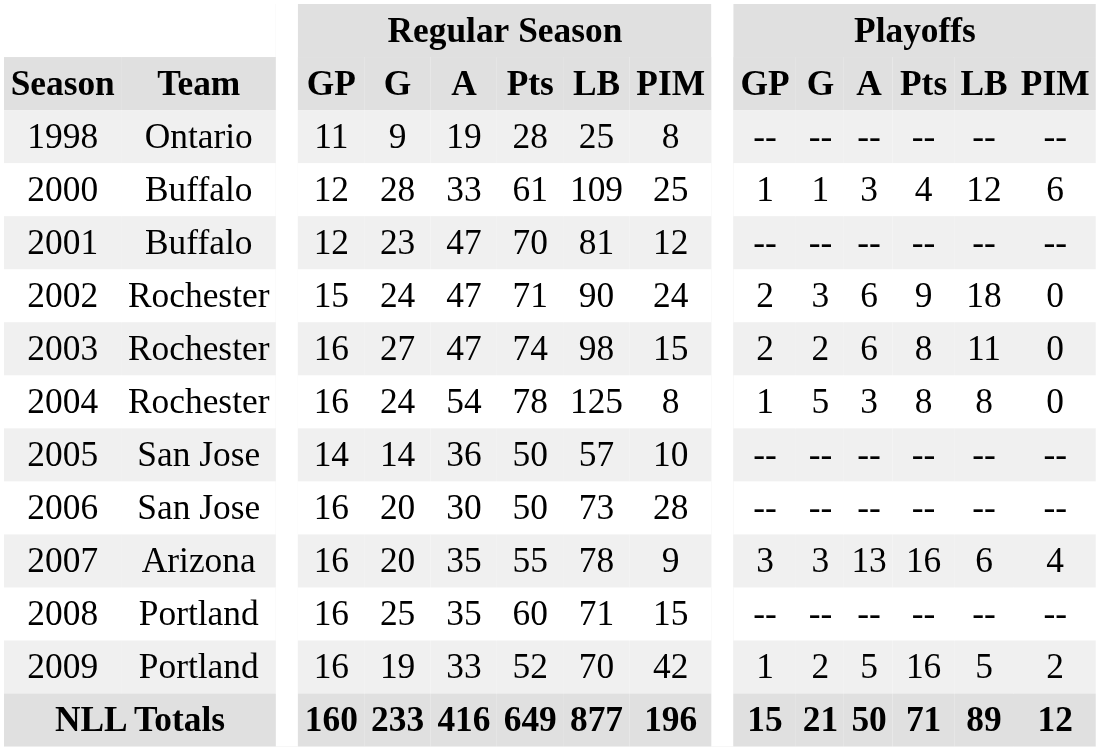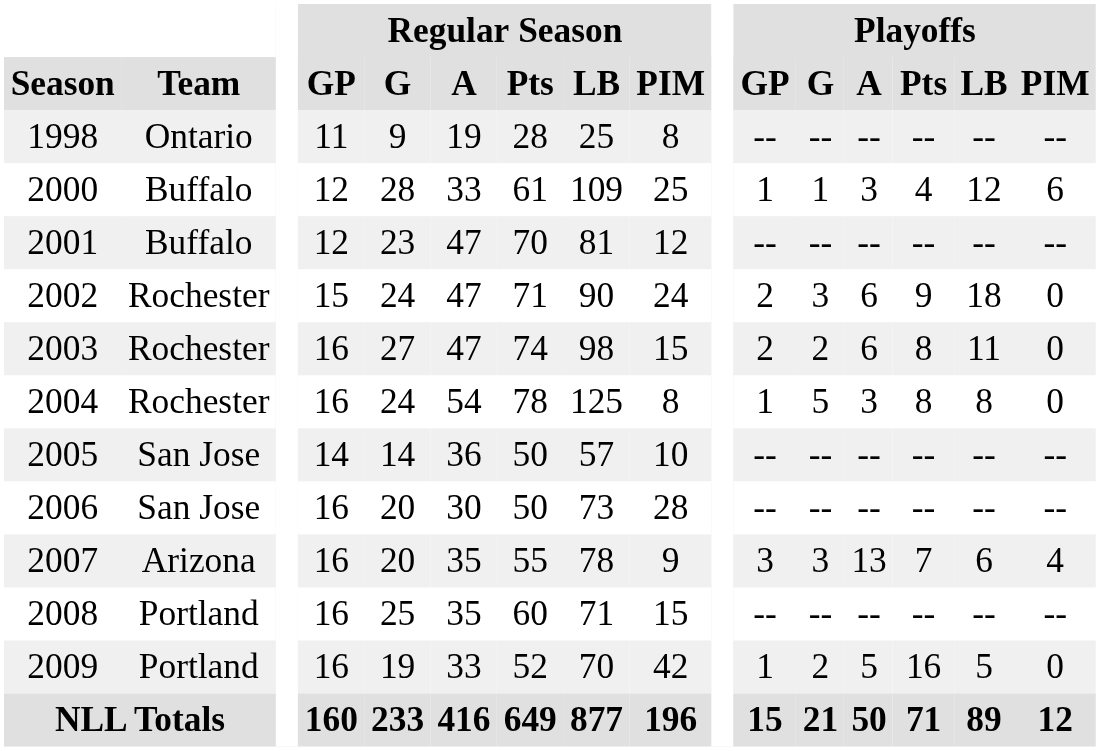2007 | Playoffs / Pts: 16 -> 7
2009 | Playoffs / PIM: 2 -> 0
